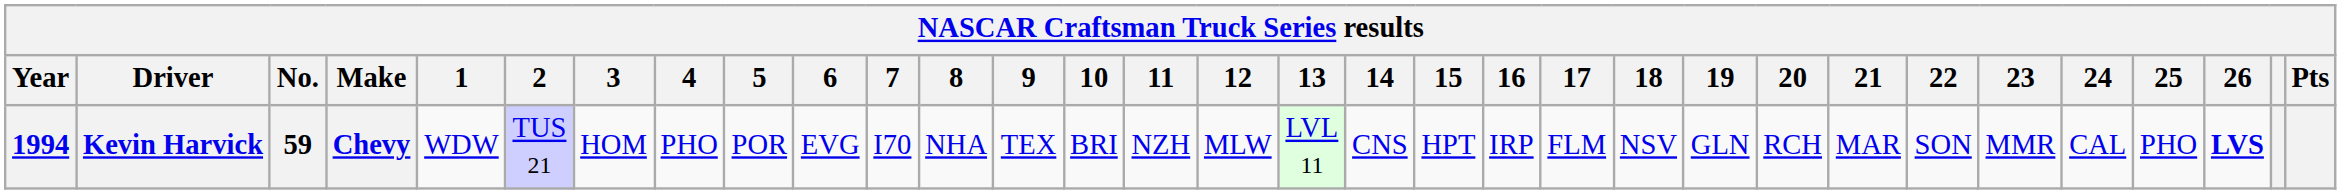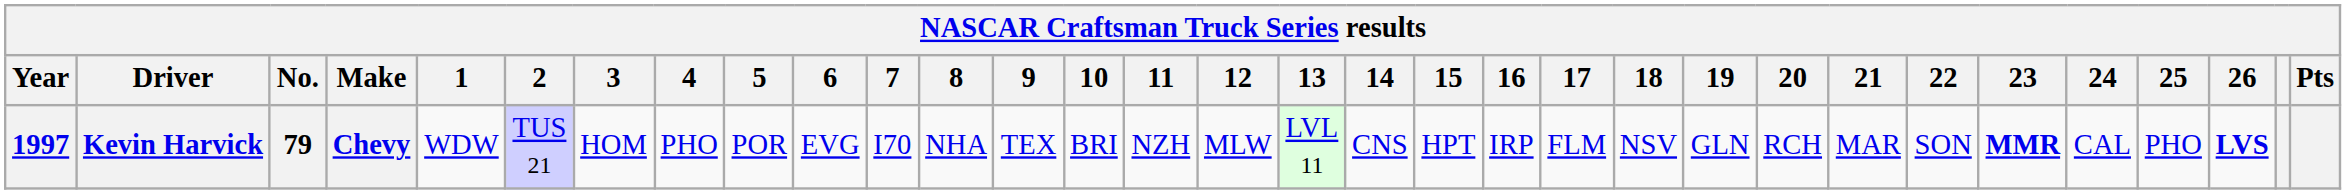Kevin Harvick | Year: 1994 -> 1997
Kevin Harvick | No.: 59 -> 79
Kevin Harvick | 23: normal -> bold
